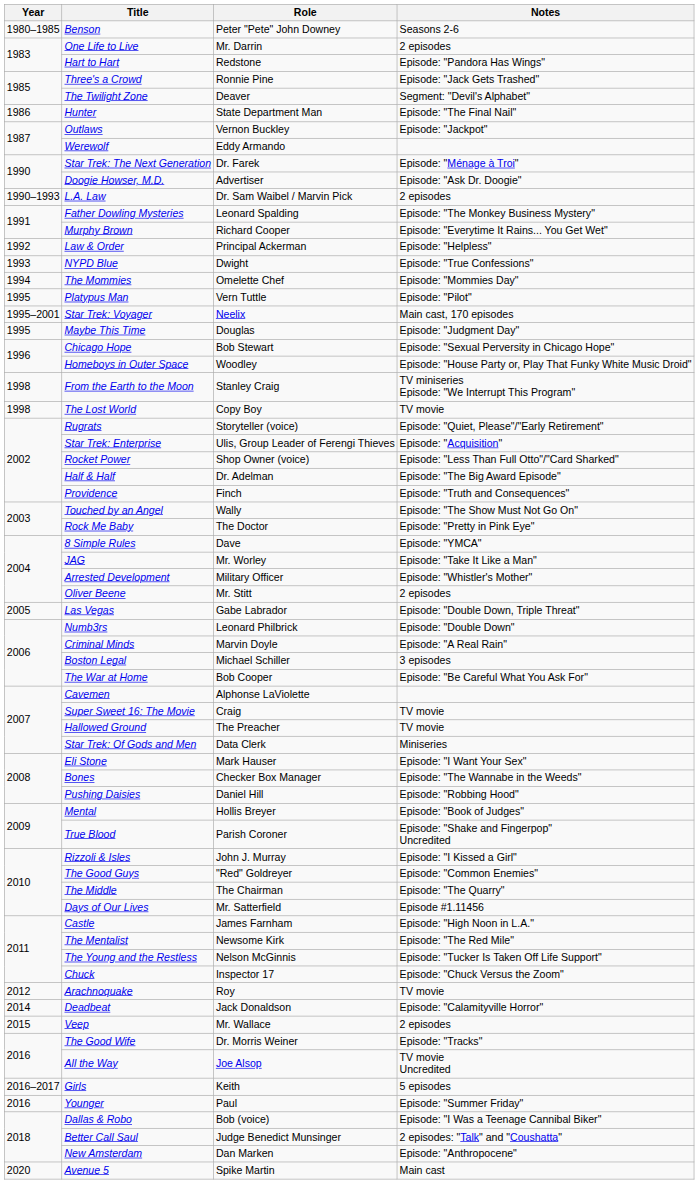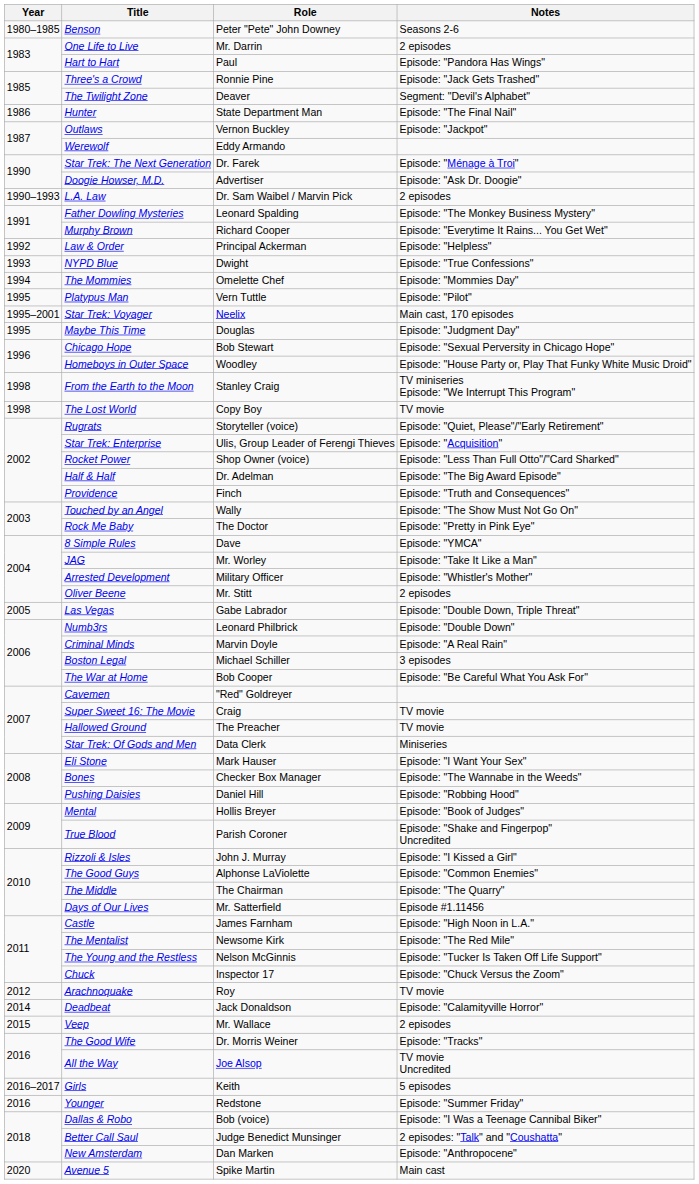Hart to Hart | Role: Redstone -> Paul
Cavemen | Role: Alphonse LaViolette -> "Red" Goldreyer
The Good Guys | Role: "Red" Goldreyer -> Alphonse LaViolette
Younger | Role: Paul -> Redstone
